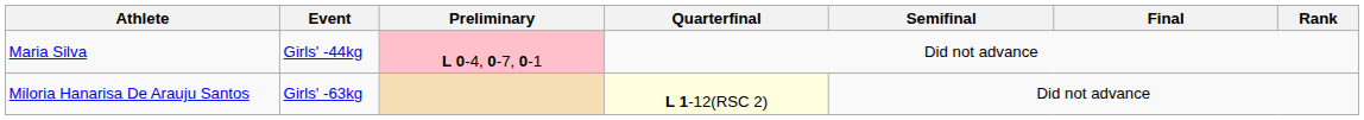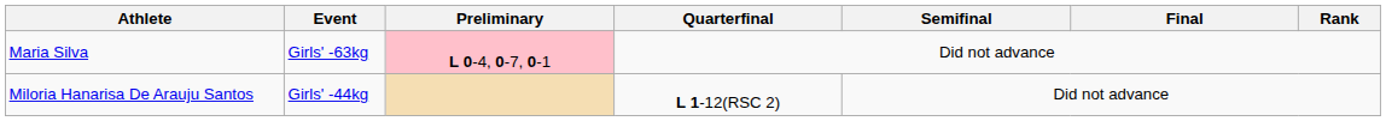Maria Silva | Event: Girls' -44kg -> Girls' -63kg
Miloria Hanarisa De Arauju Santos | Event: Girls' -63kg -> Girls' -44kg
Miloria Hanarisa De Arauju Santos | Quarterfinal: lightyellow background -> no background
